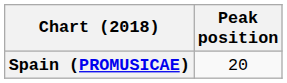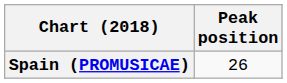Spain (PROMUSICAE) | Peak position: 20 -> 26
